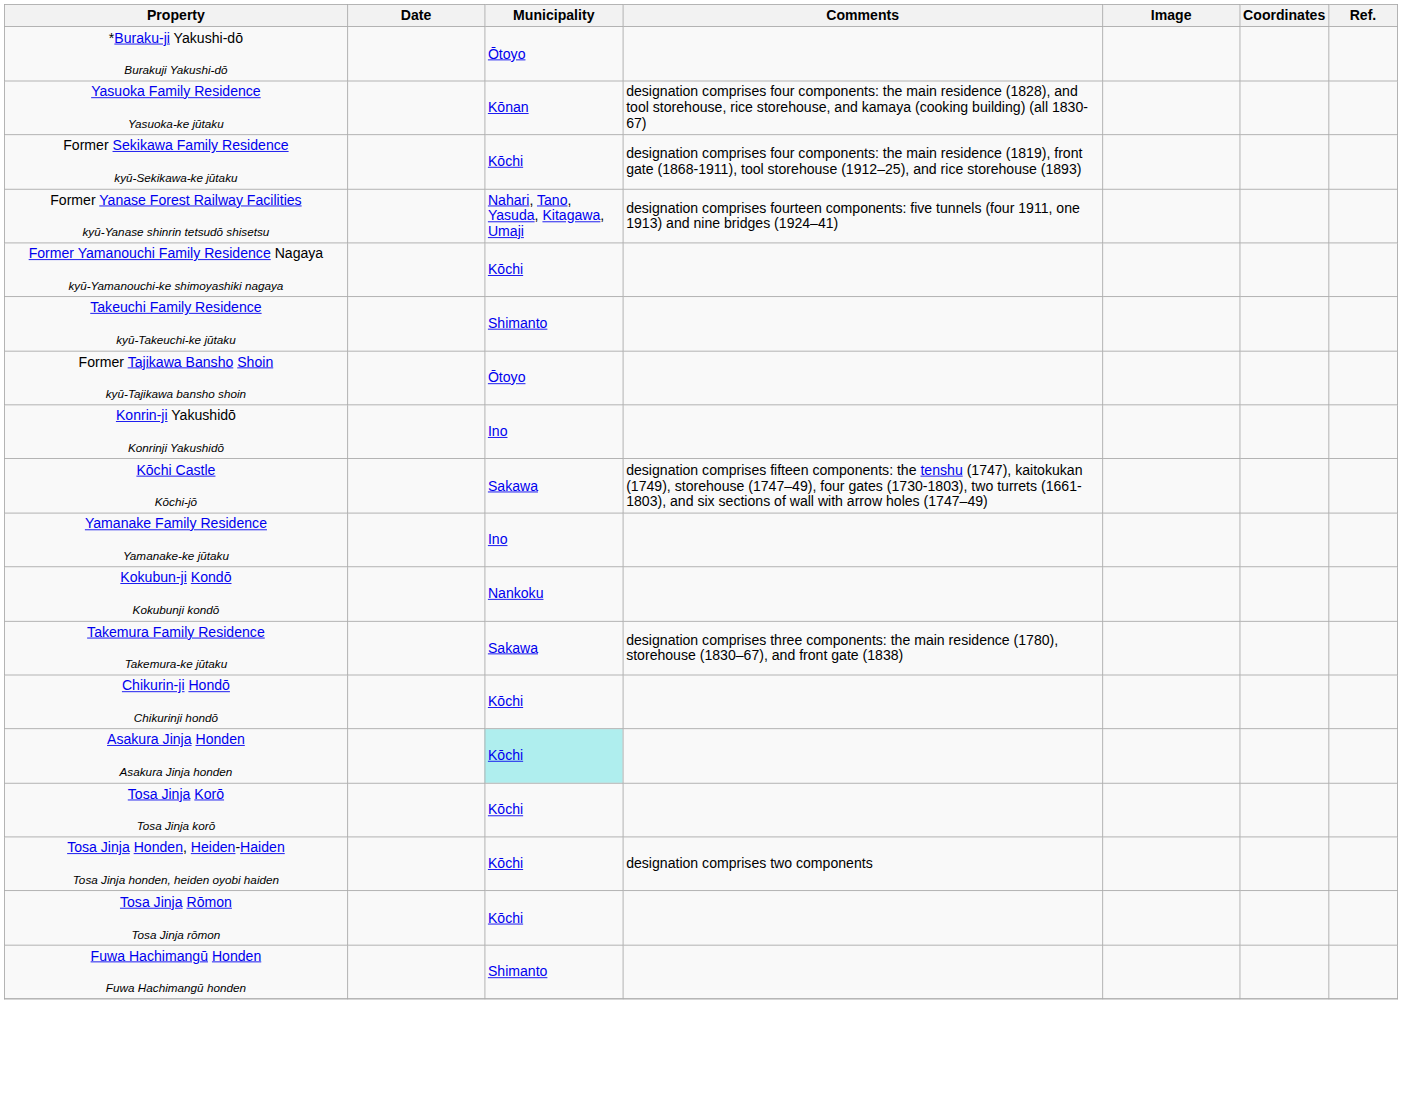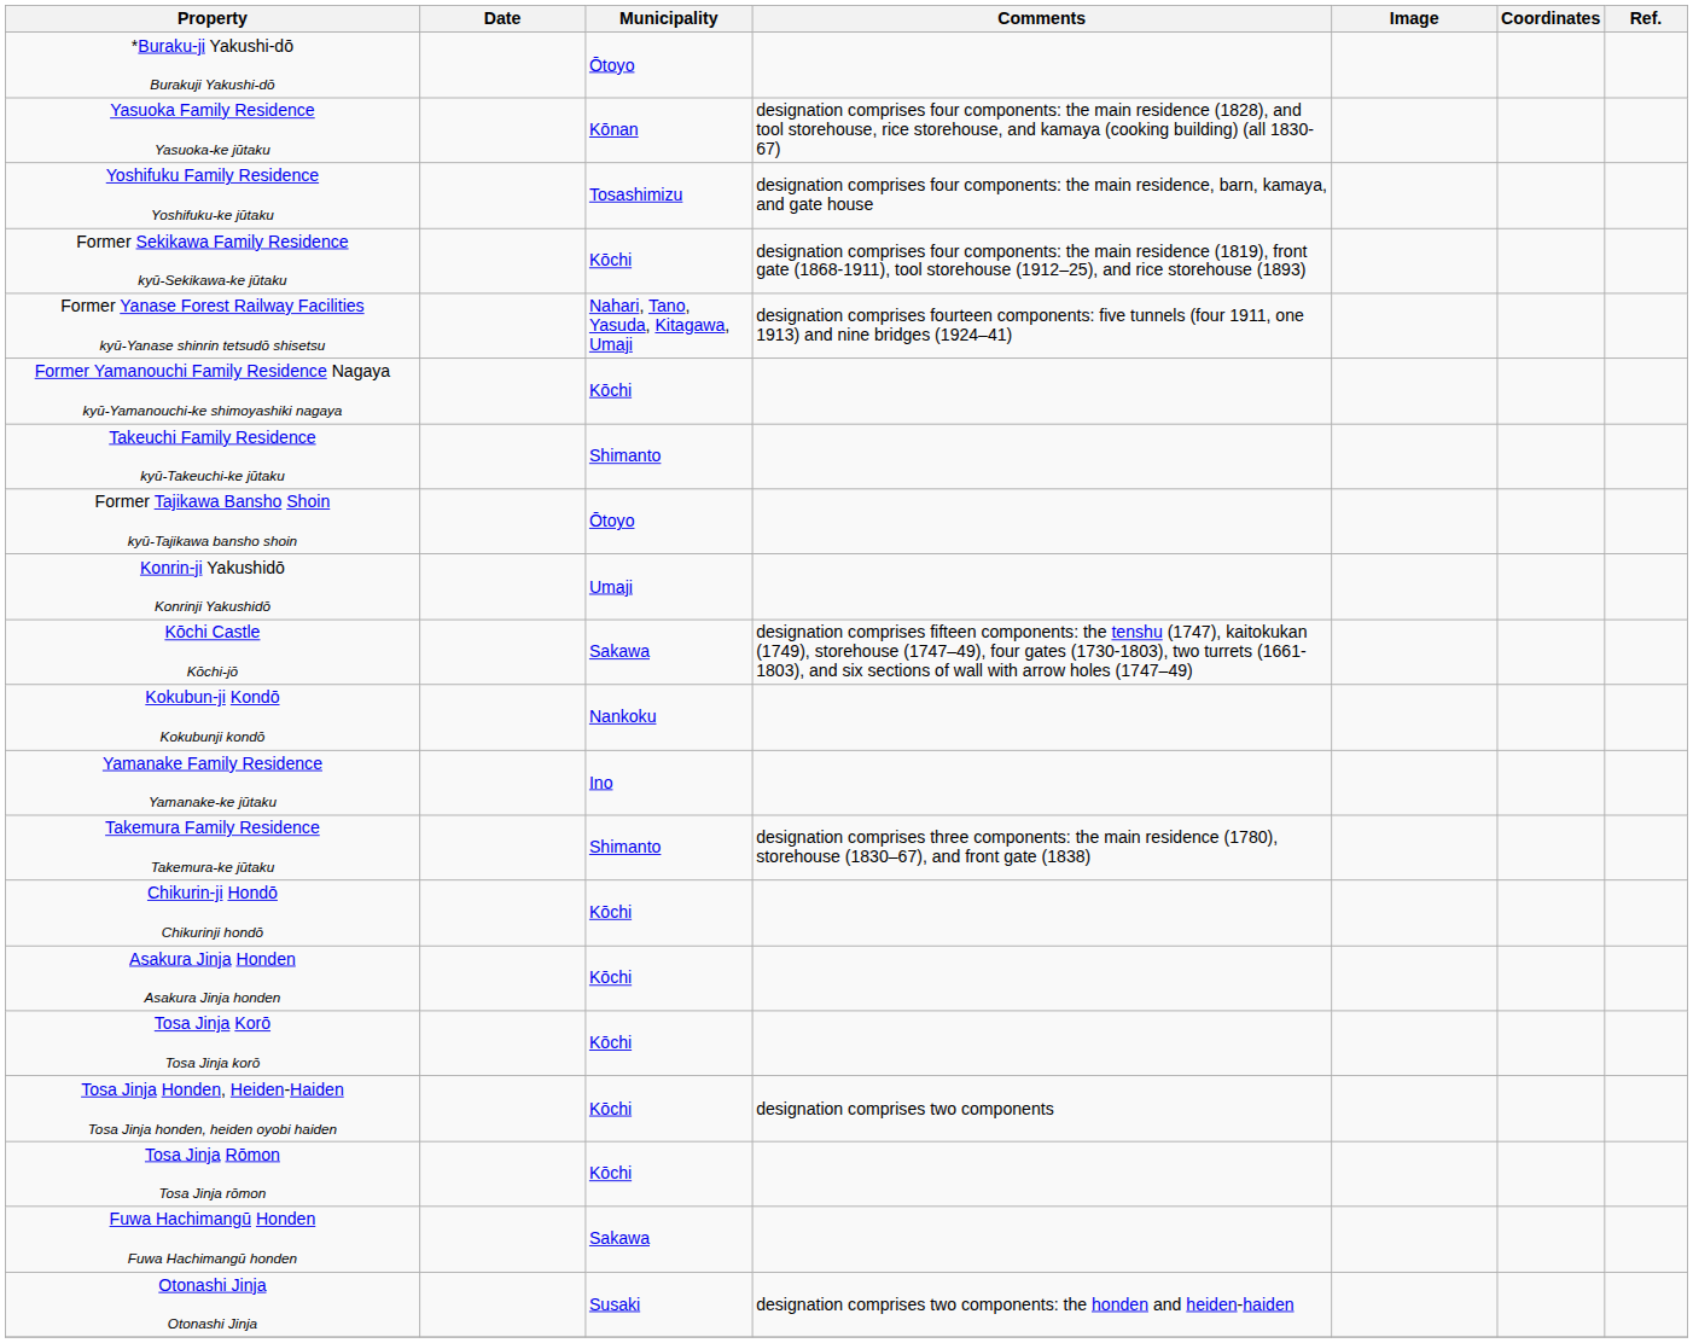+ row: Yoshifuku Family Residence Yoshifuku-ke jūtaku | Tosashimizu | designation comprises four components: the main residence, barn, kamaya, and gate house
Konrin-ji Yakushidō Konrinji Yakushidō | Municipality: Ino -> Umaji
rows swapped: Kokubun-ji Kondō Kokubunji kondō <-> Yamanake Family Residence Yamanake-ke jūtaku
Takemura Family Residence Takemura-ke jūtaku | Municipality: Sakawa -> Shimanto
Asakura Jinja Honden Asakura Jinja honden | Municipality: paleturquoise background -> no background
Fuwa Hachimangū Honden Fuwa Hachimangū honden | Municipality: Shimanto -> Sakawa
+ row: Otonashi Jinja Otonashi Jinja | Susaki | designation comprises two components: the honden and heiden-haiden
